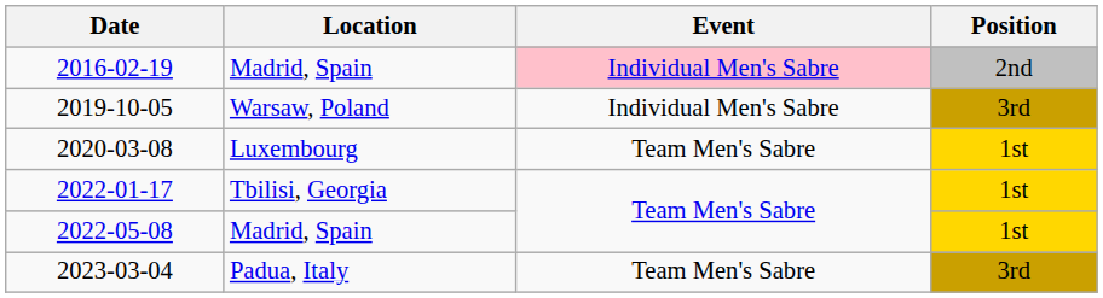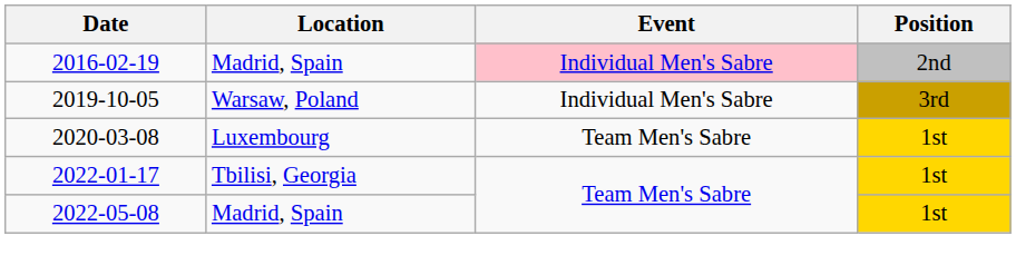- row: 2023-03-04 | Padua, Italy | Team Men's Sabre | 3rd
